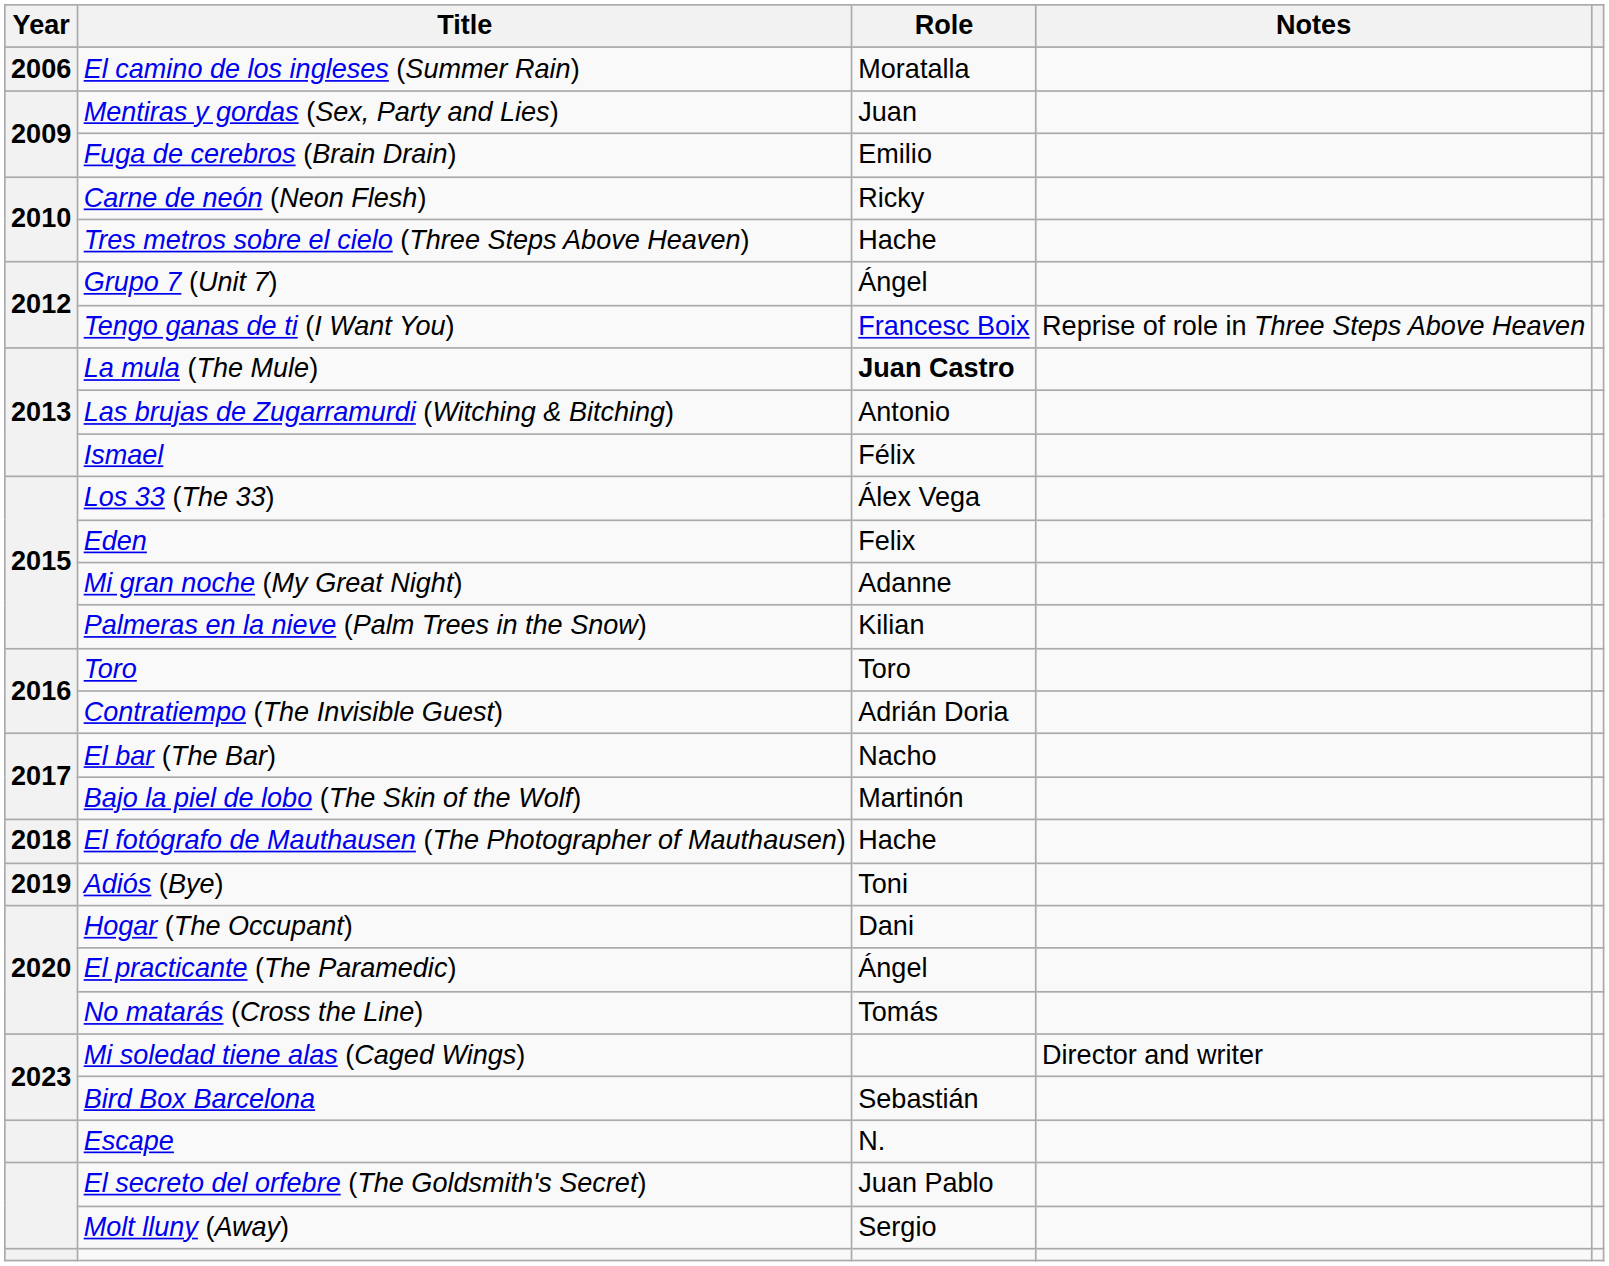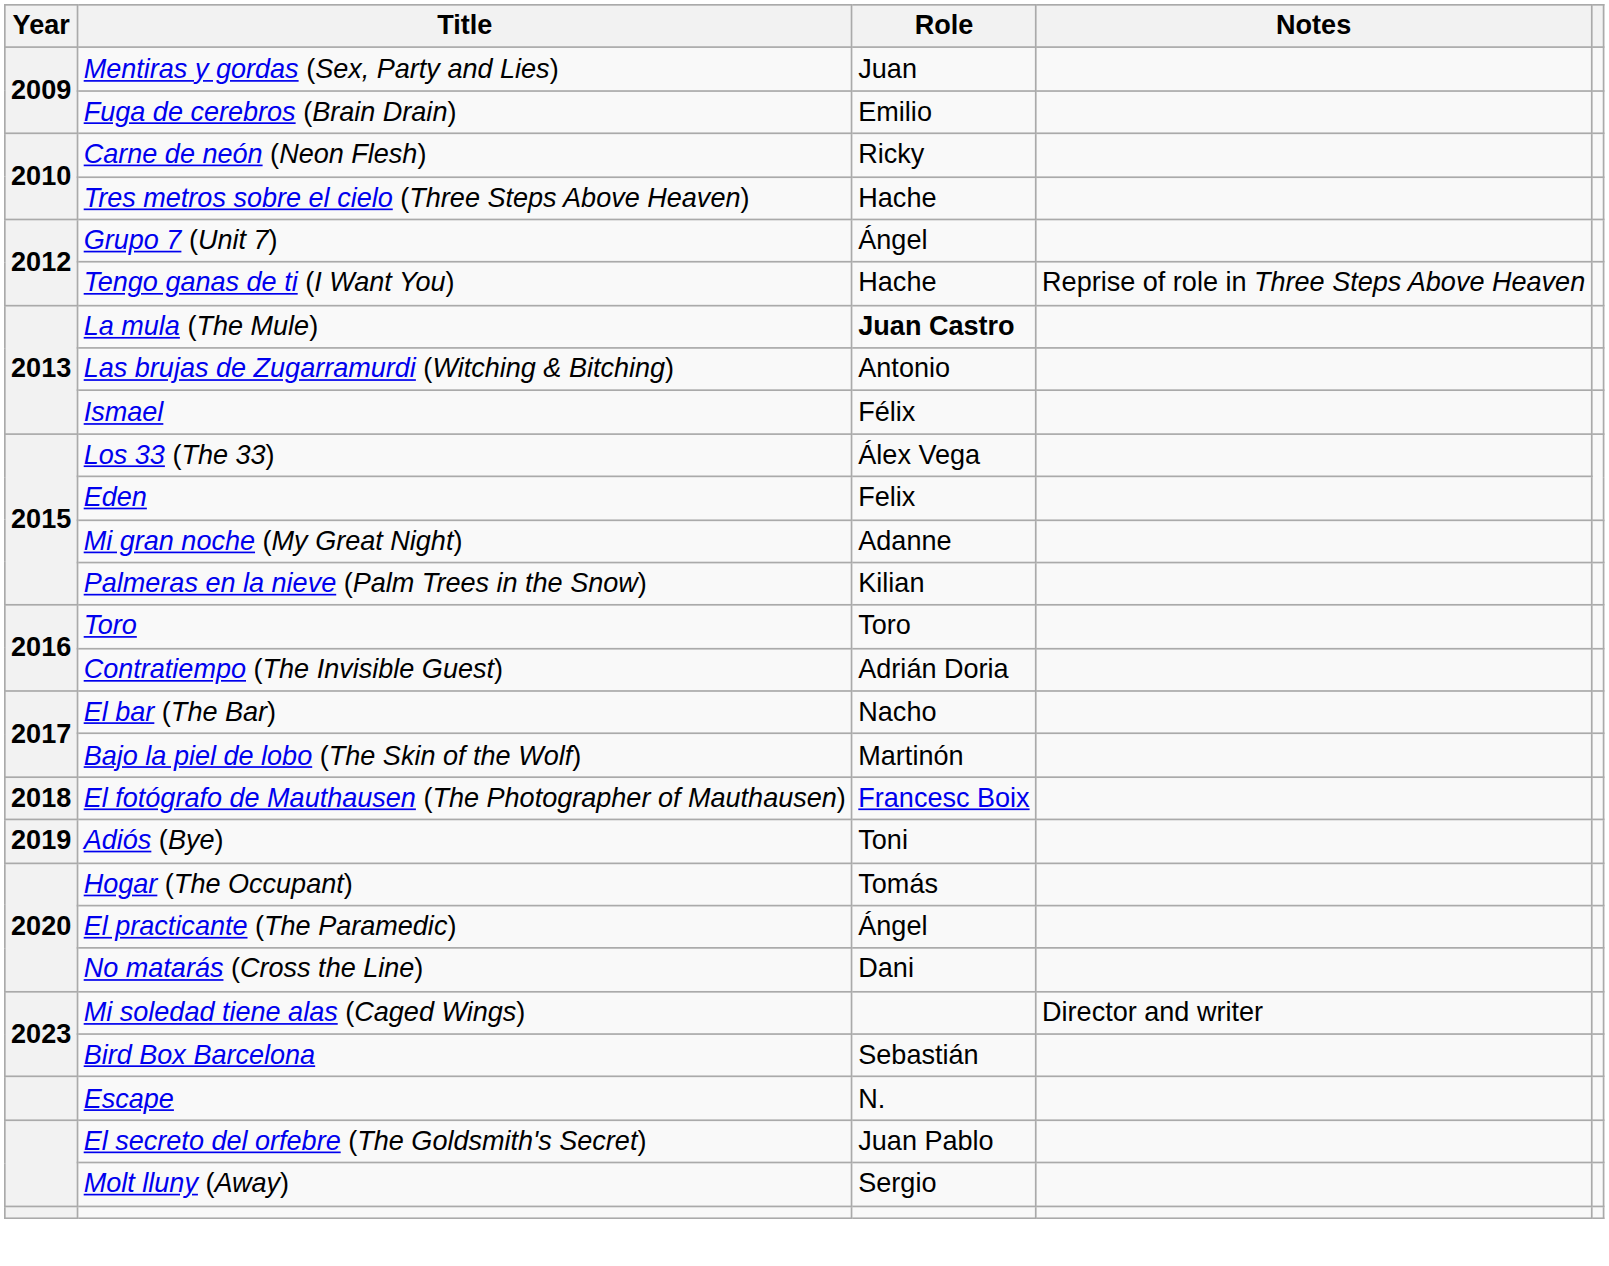- row: 2006 | El camino de los ingleses (Summer Rain) | Moratalla
Tengo ganas de ti (I Want You) | Role: Francesc Boix -> Hache
El fotógrafo de Mauthausen (The Photographer of Mauthausen) | Role: Hache -> Francesc Boix
Hogar (The Occupant) | Role: Dani -> Tomás
No matarás (Cross the Line) | Role: Tomás -> Dani
